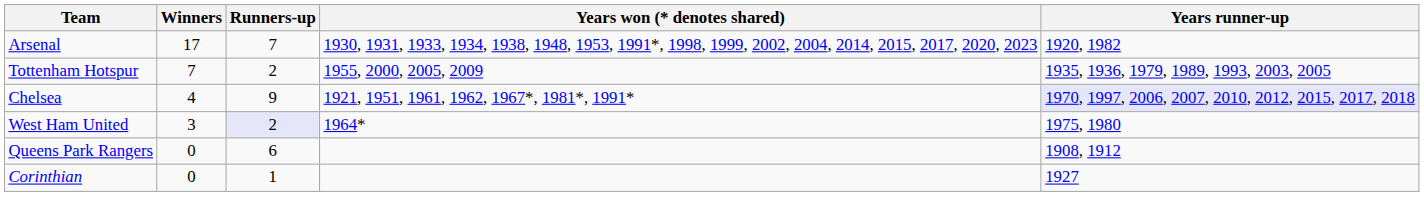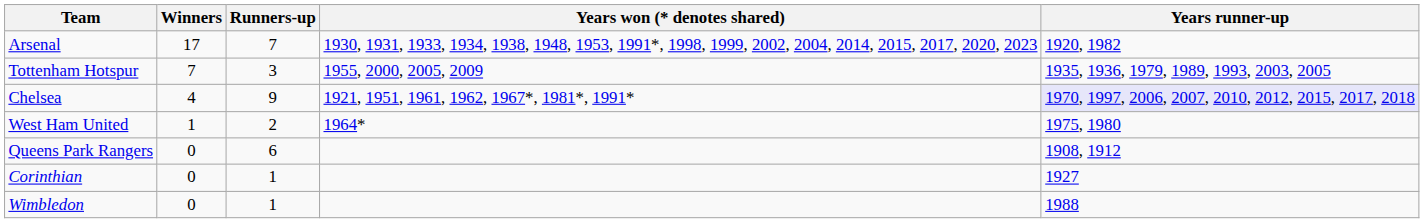Tottenham Hotspur | Runners-up: 2 -> 3
West Ham United | Winners: 3 -> 1
West Ham United | Runners-up: lavender background -> no background
+ row: Wimbledon | 0 | 1 | 1988
